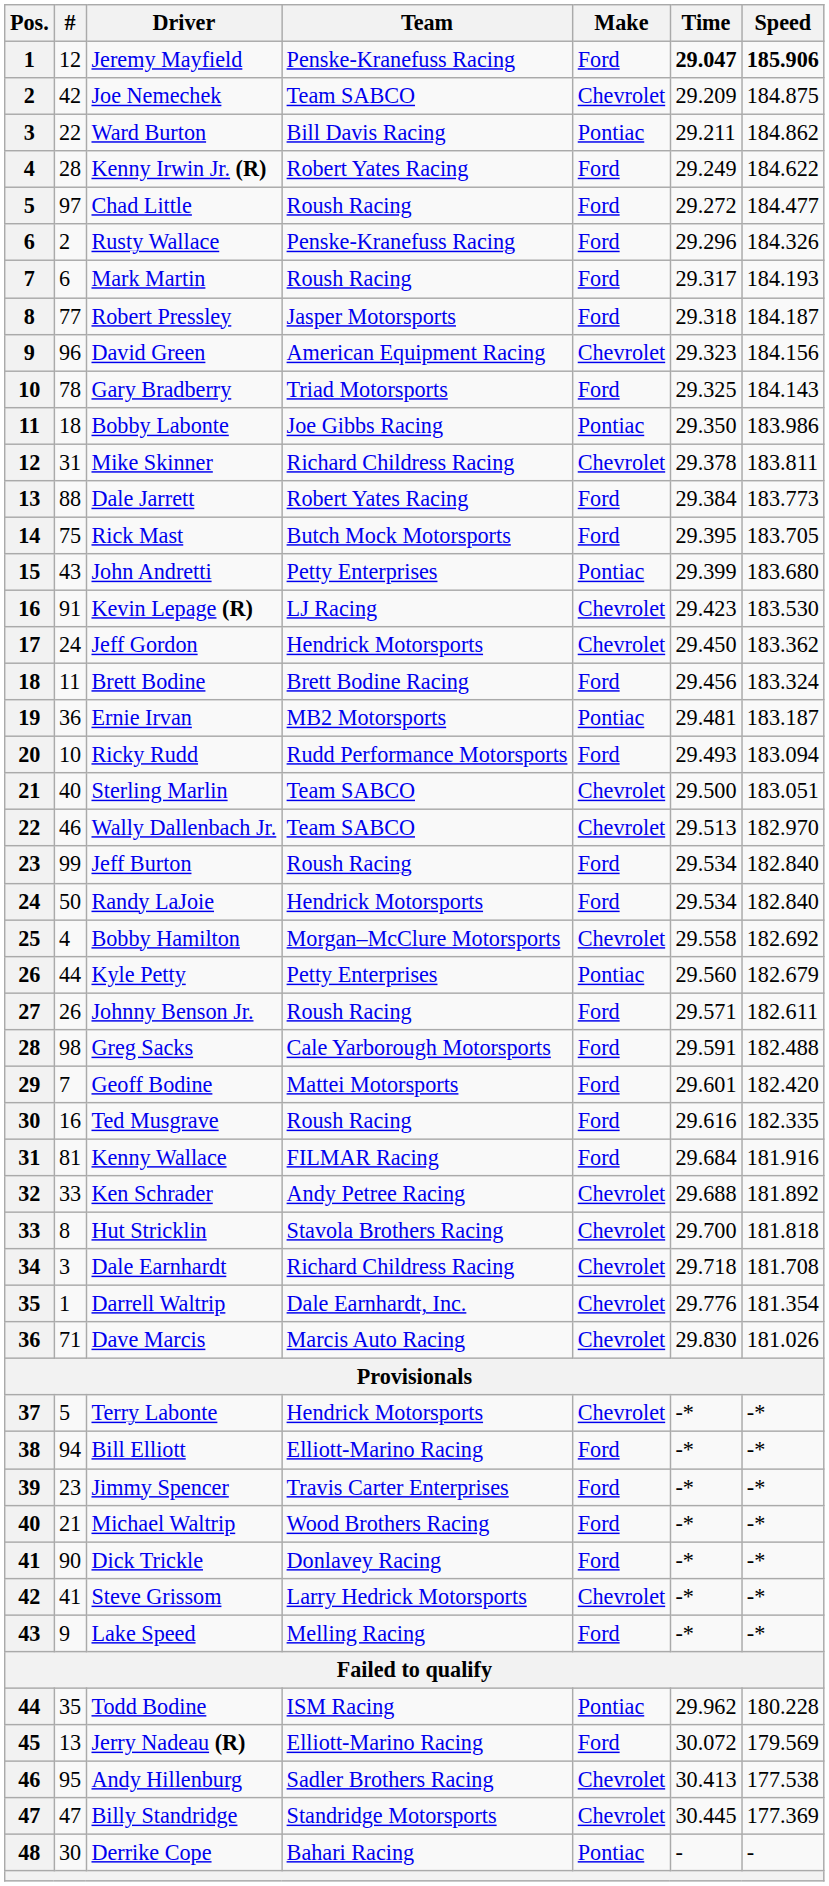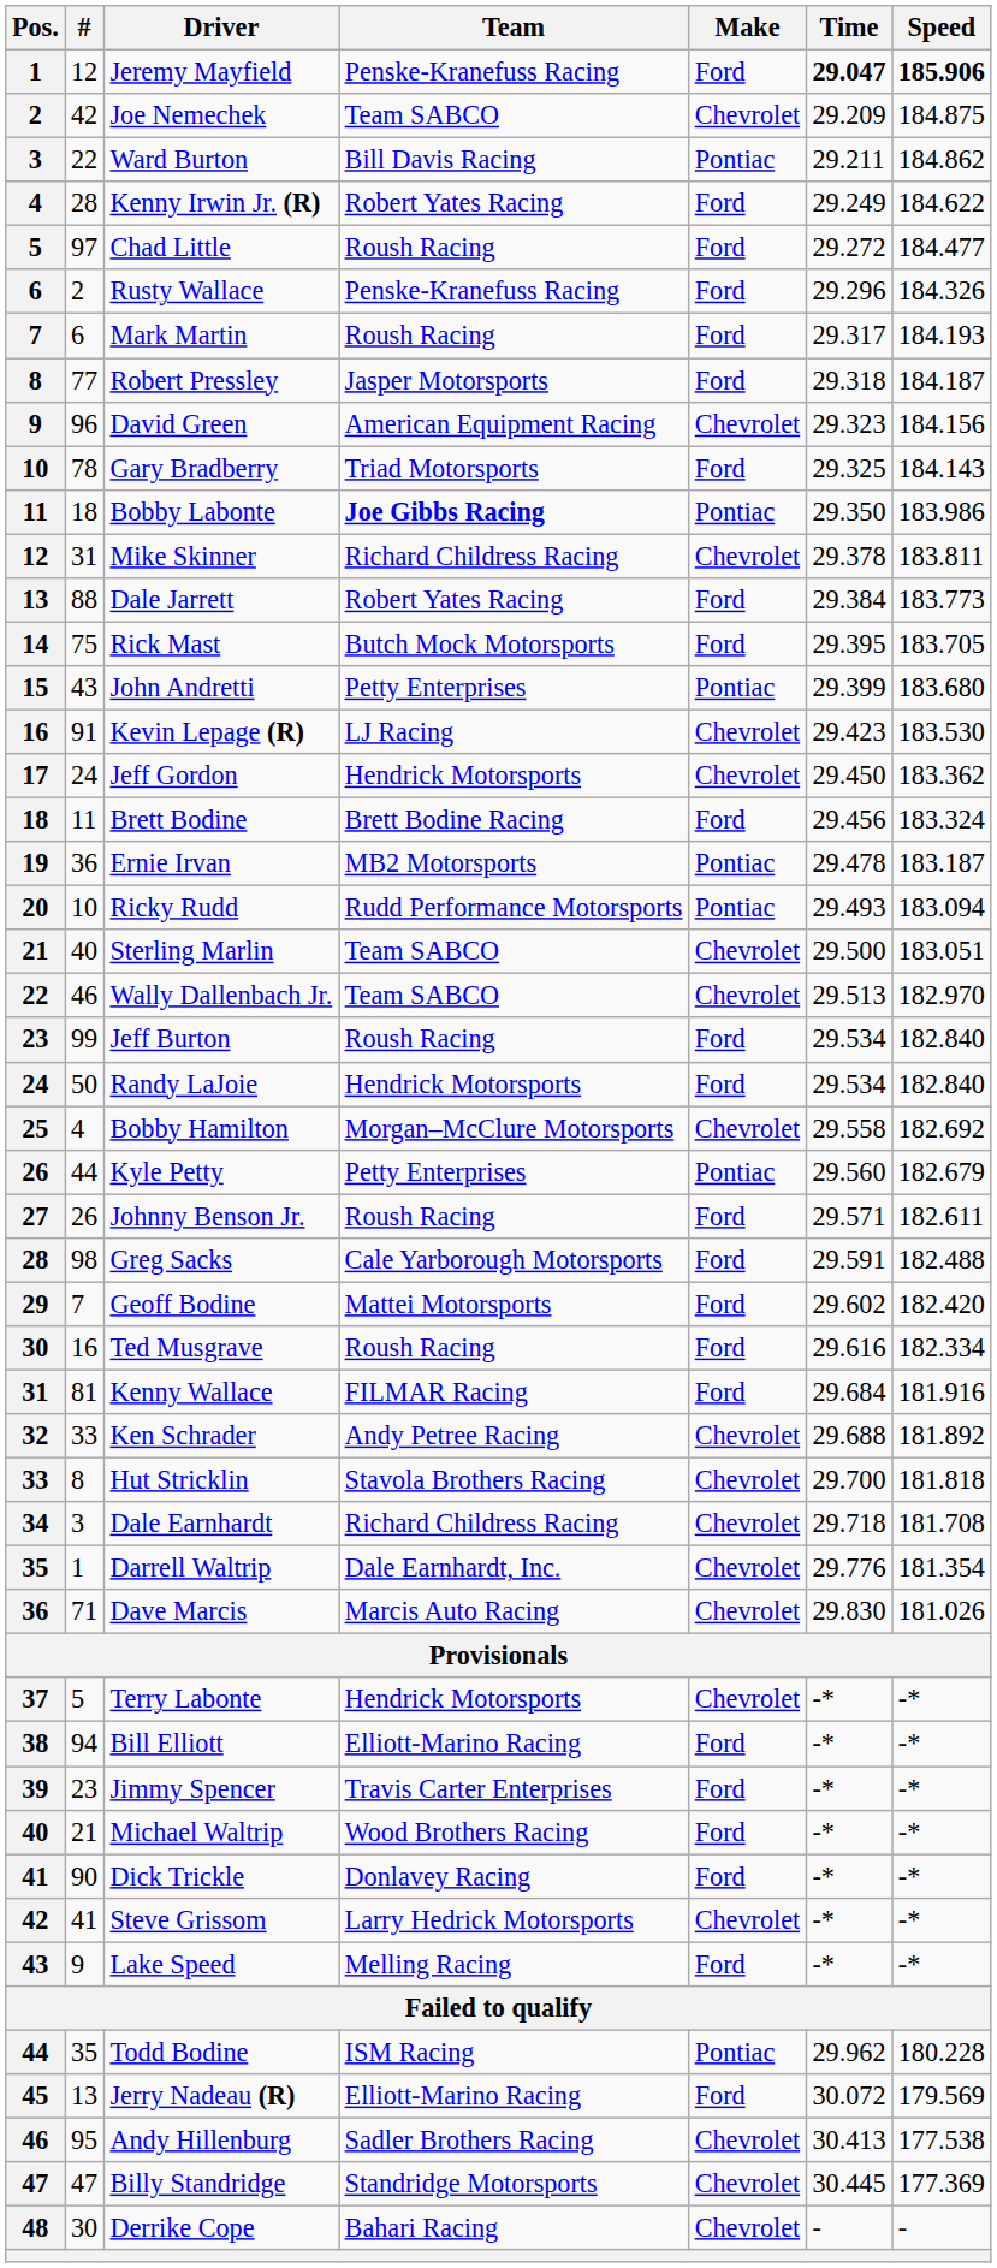Bobby Labonte | Team: normal -> bold
Ernie Irvan | Time: 29.481 -> 29.478
Ricky Rudd | Make: Ford -> Pontiac
Geoff Bodine | Time: 29.601 -> 29.602
Ted Musgrave | Speed: 182.335 -> 182.334
Derrike Cope | Make: Pontiac -> Chevrolet
